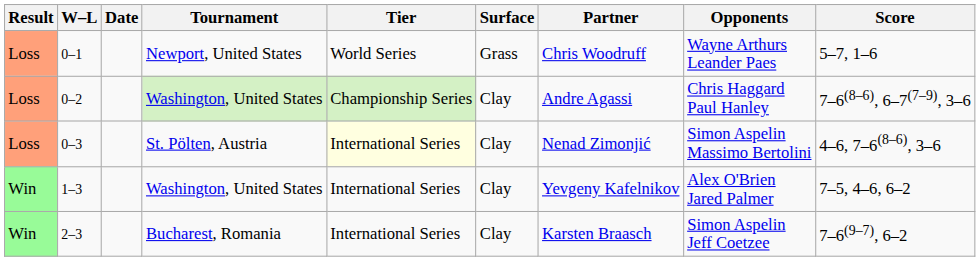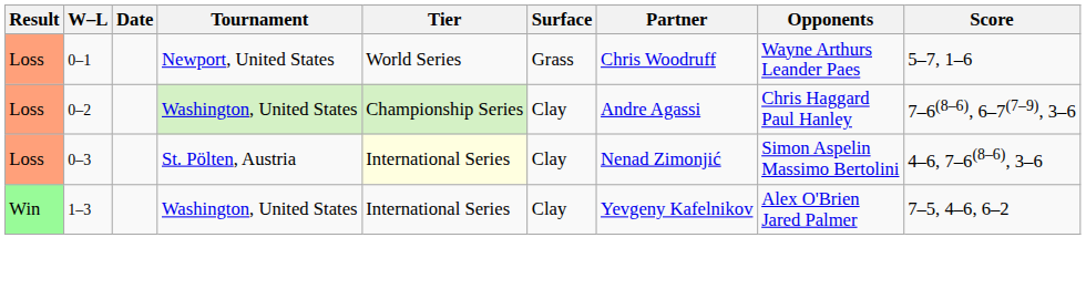- row: Win | 2–3 | Bucharest, Romania | International Series | Clay | Karsten Braasch | Simon Aspelin Jeff Coetzee | 7–6(9–7), 6–2
